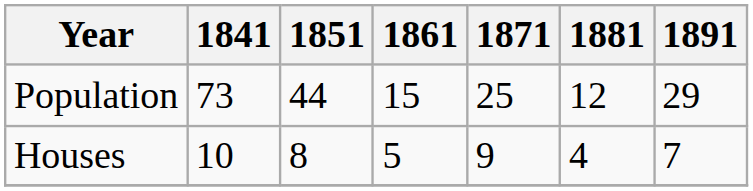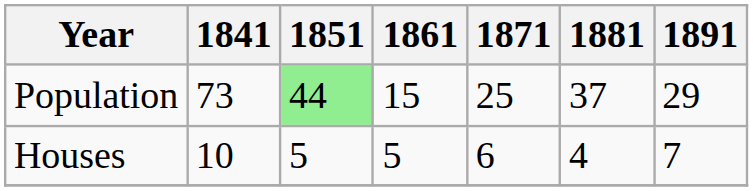Population | 1851: no background -> lightgreen background
Population | 1881: 12 -> 37
Houses | 1851: 8 -> 5
Houses | 1871: 9 -> 6
